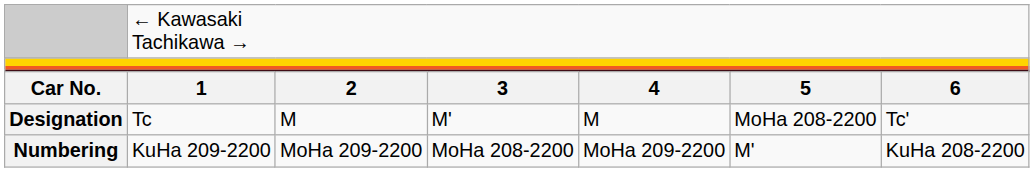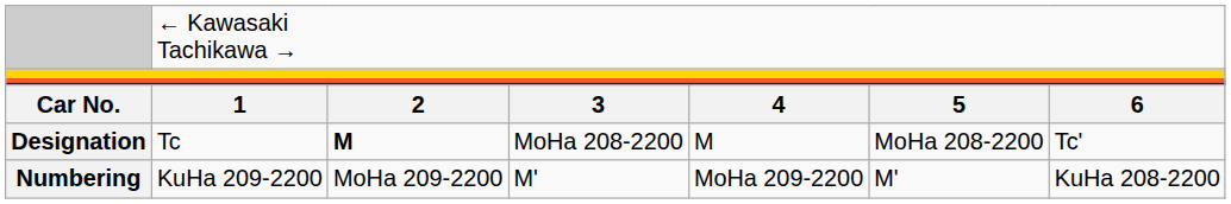Designation | column 3: normal -> bold
Designation | column 4: M' -> MoHa 208-2200
Numbering | column 4: MoHa 208-2200 -> M'
